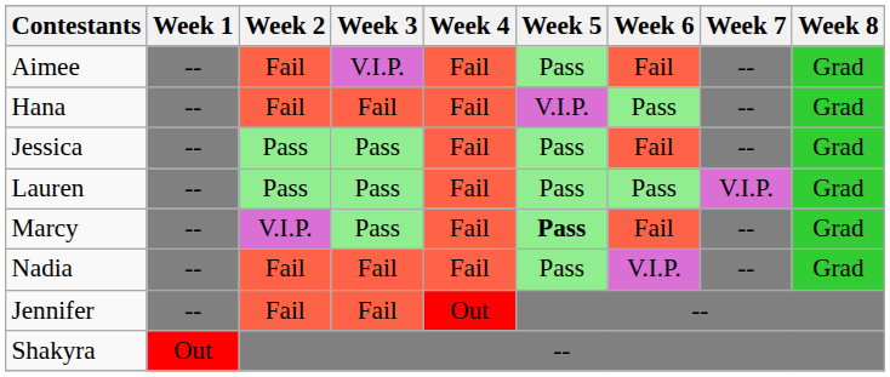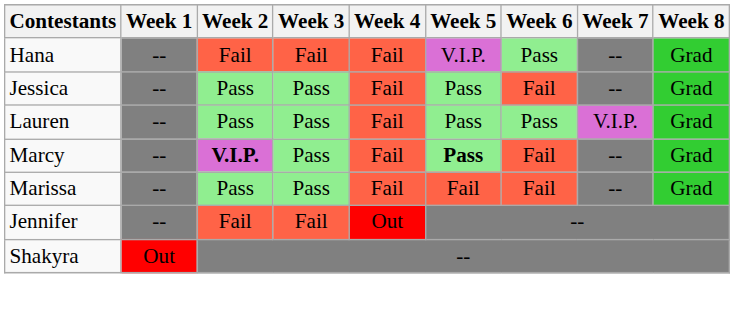- row: Aimee | -- | Fail | V.I.P. | Fail | Pass | Fail | -- | Grad
Marcy | Week 2: normal -> bold
+ row: Marissa | -- | Pass | Pass | Fail | Fail | Fail | -- | Grad
- row: Nadia | -- | Fail | Fail | Fail | Pass | V.I.P. | -- | Grad
